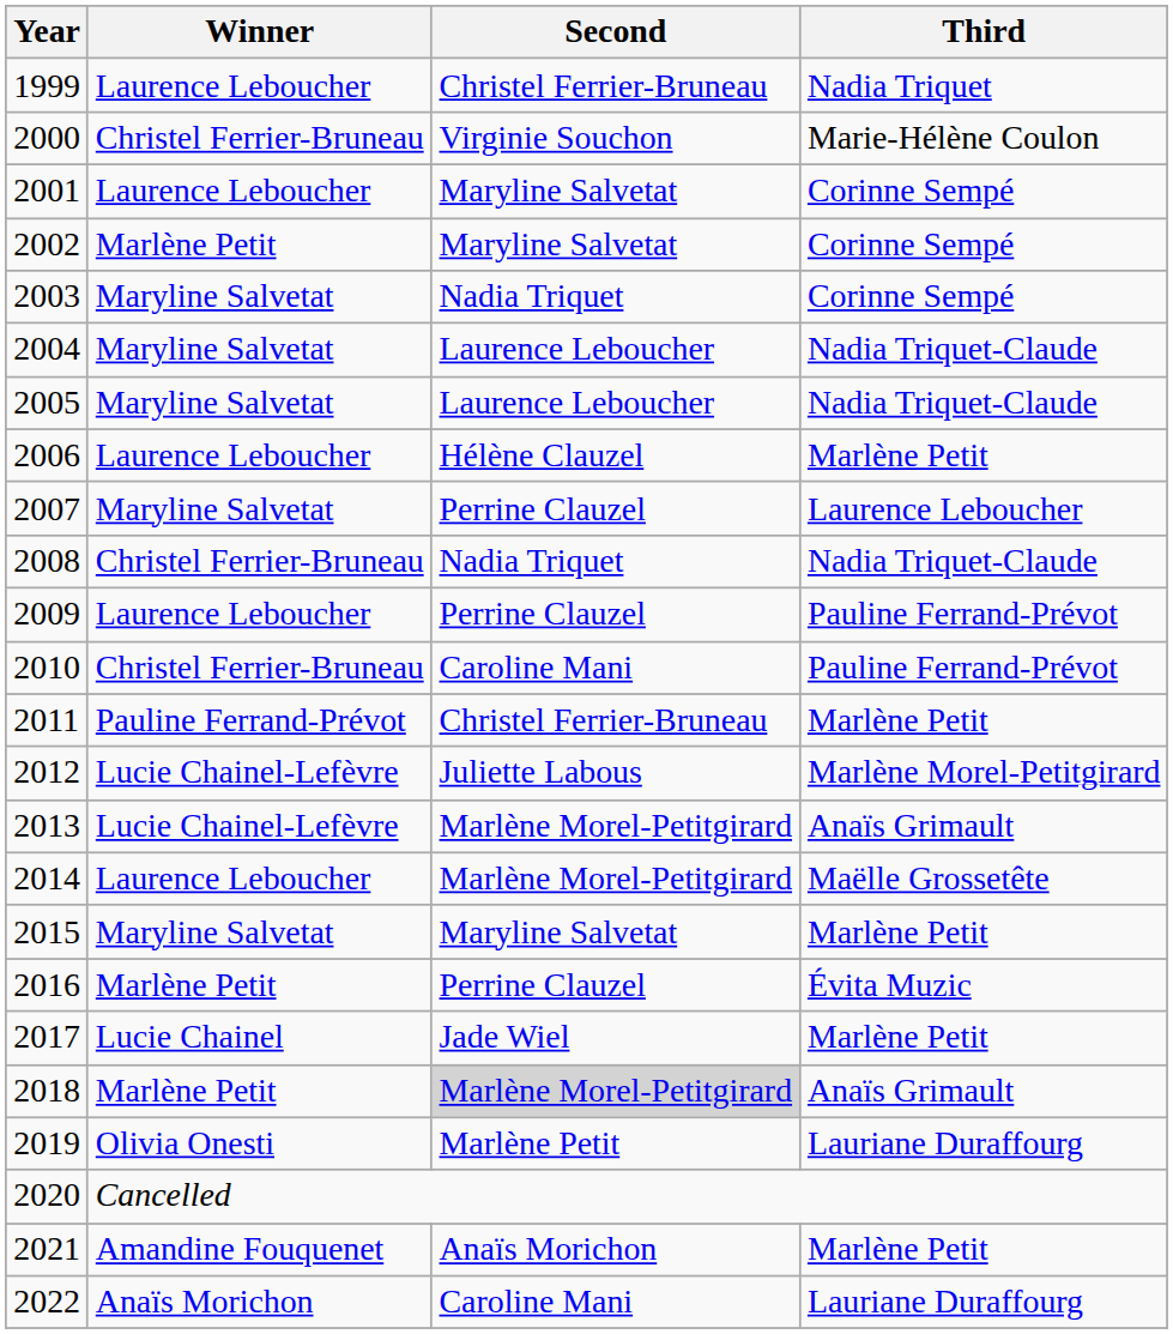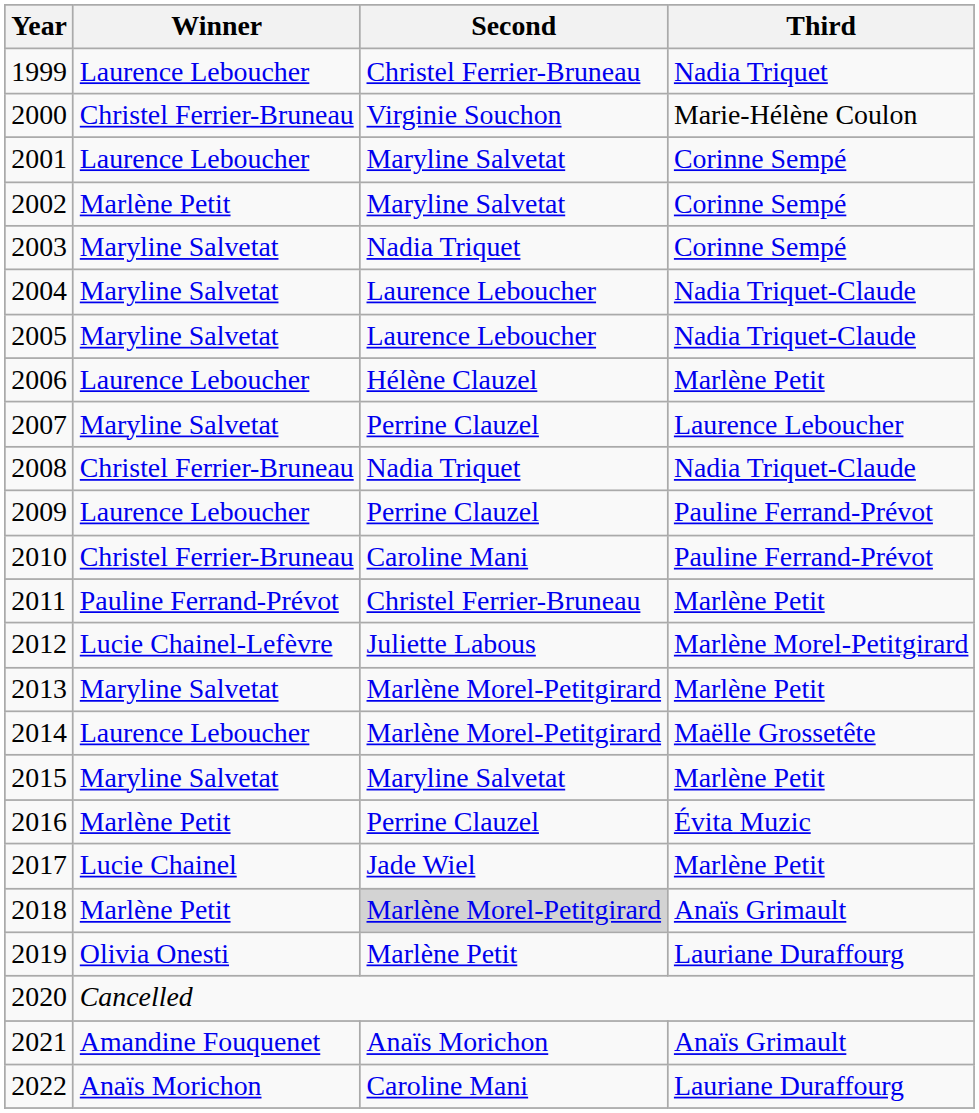2013 | Winner: Lucie Chainel-Lefèvre -> Maryline Salvetat
2013 | Third: Anaïs Grimault -> Marlène Petit
2021 | Third: Marlène Petit -> Anaïs Grimault
